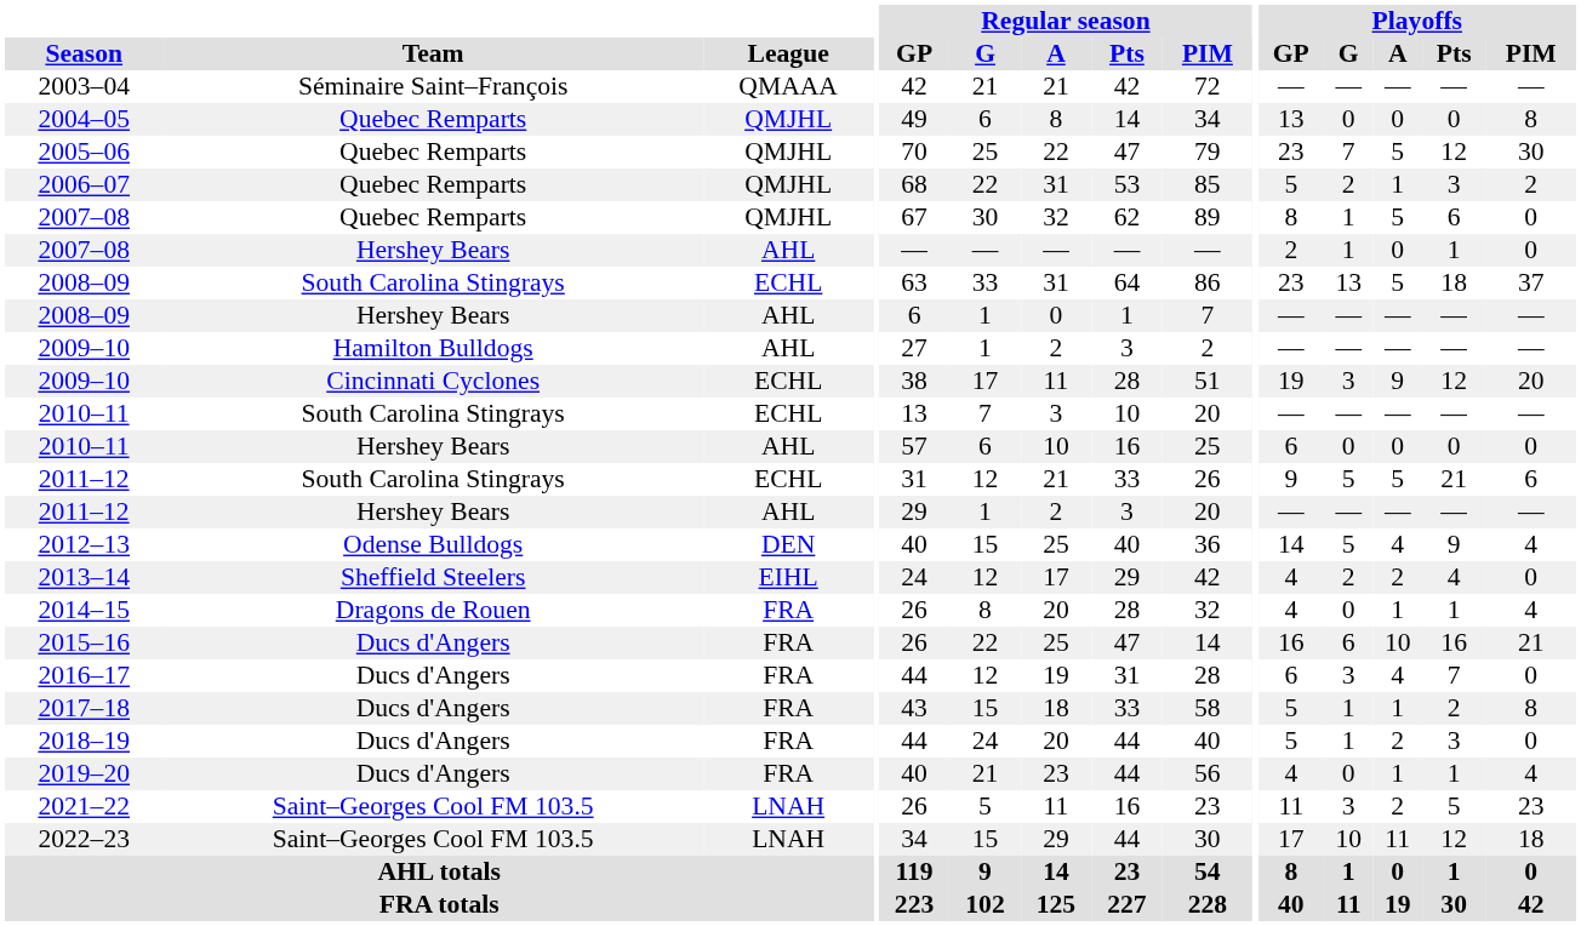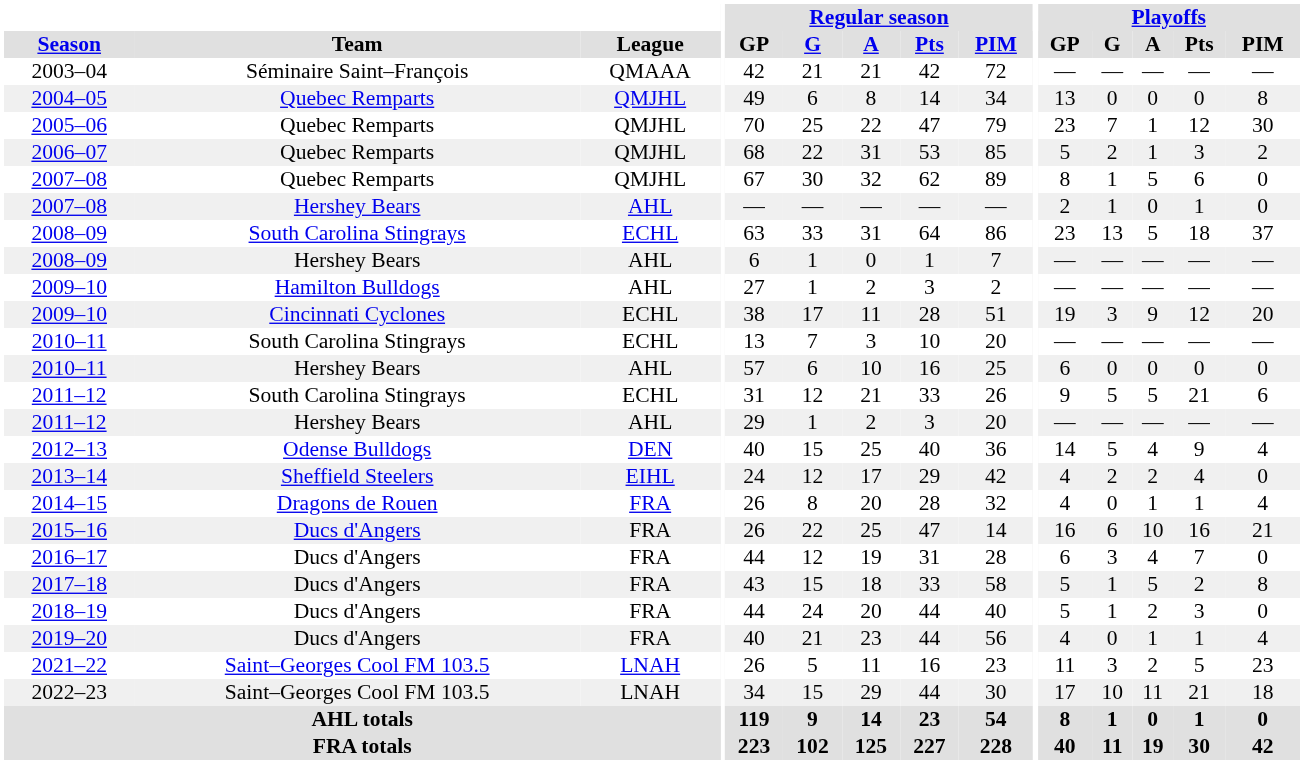2005–06 | Playoffs / A: 5 -> 1
2017–18 | Playoffs / A: 1 -> 5
2022–23 | Playoffs / Pts: 12 -> 21
